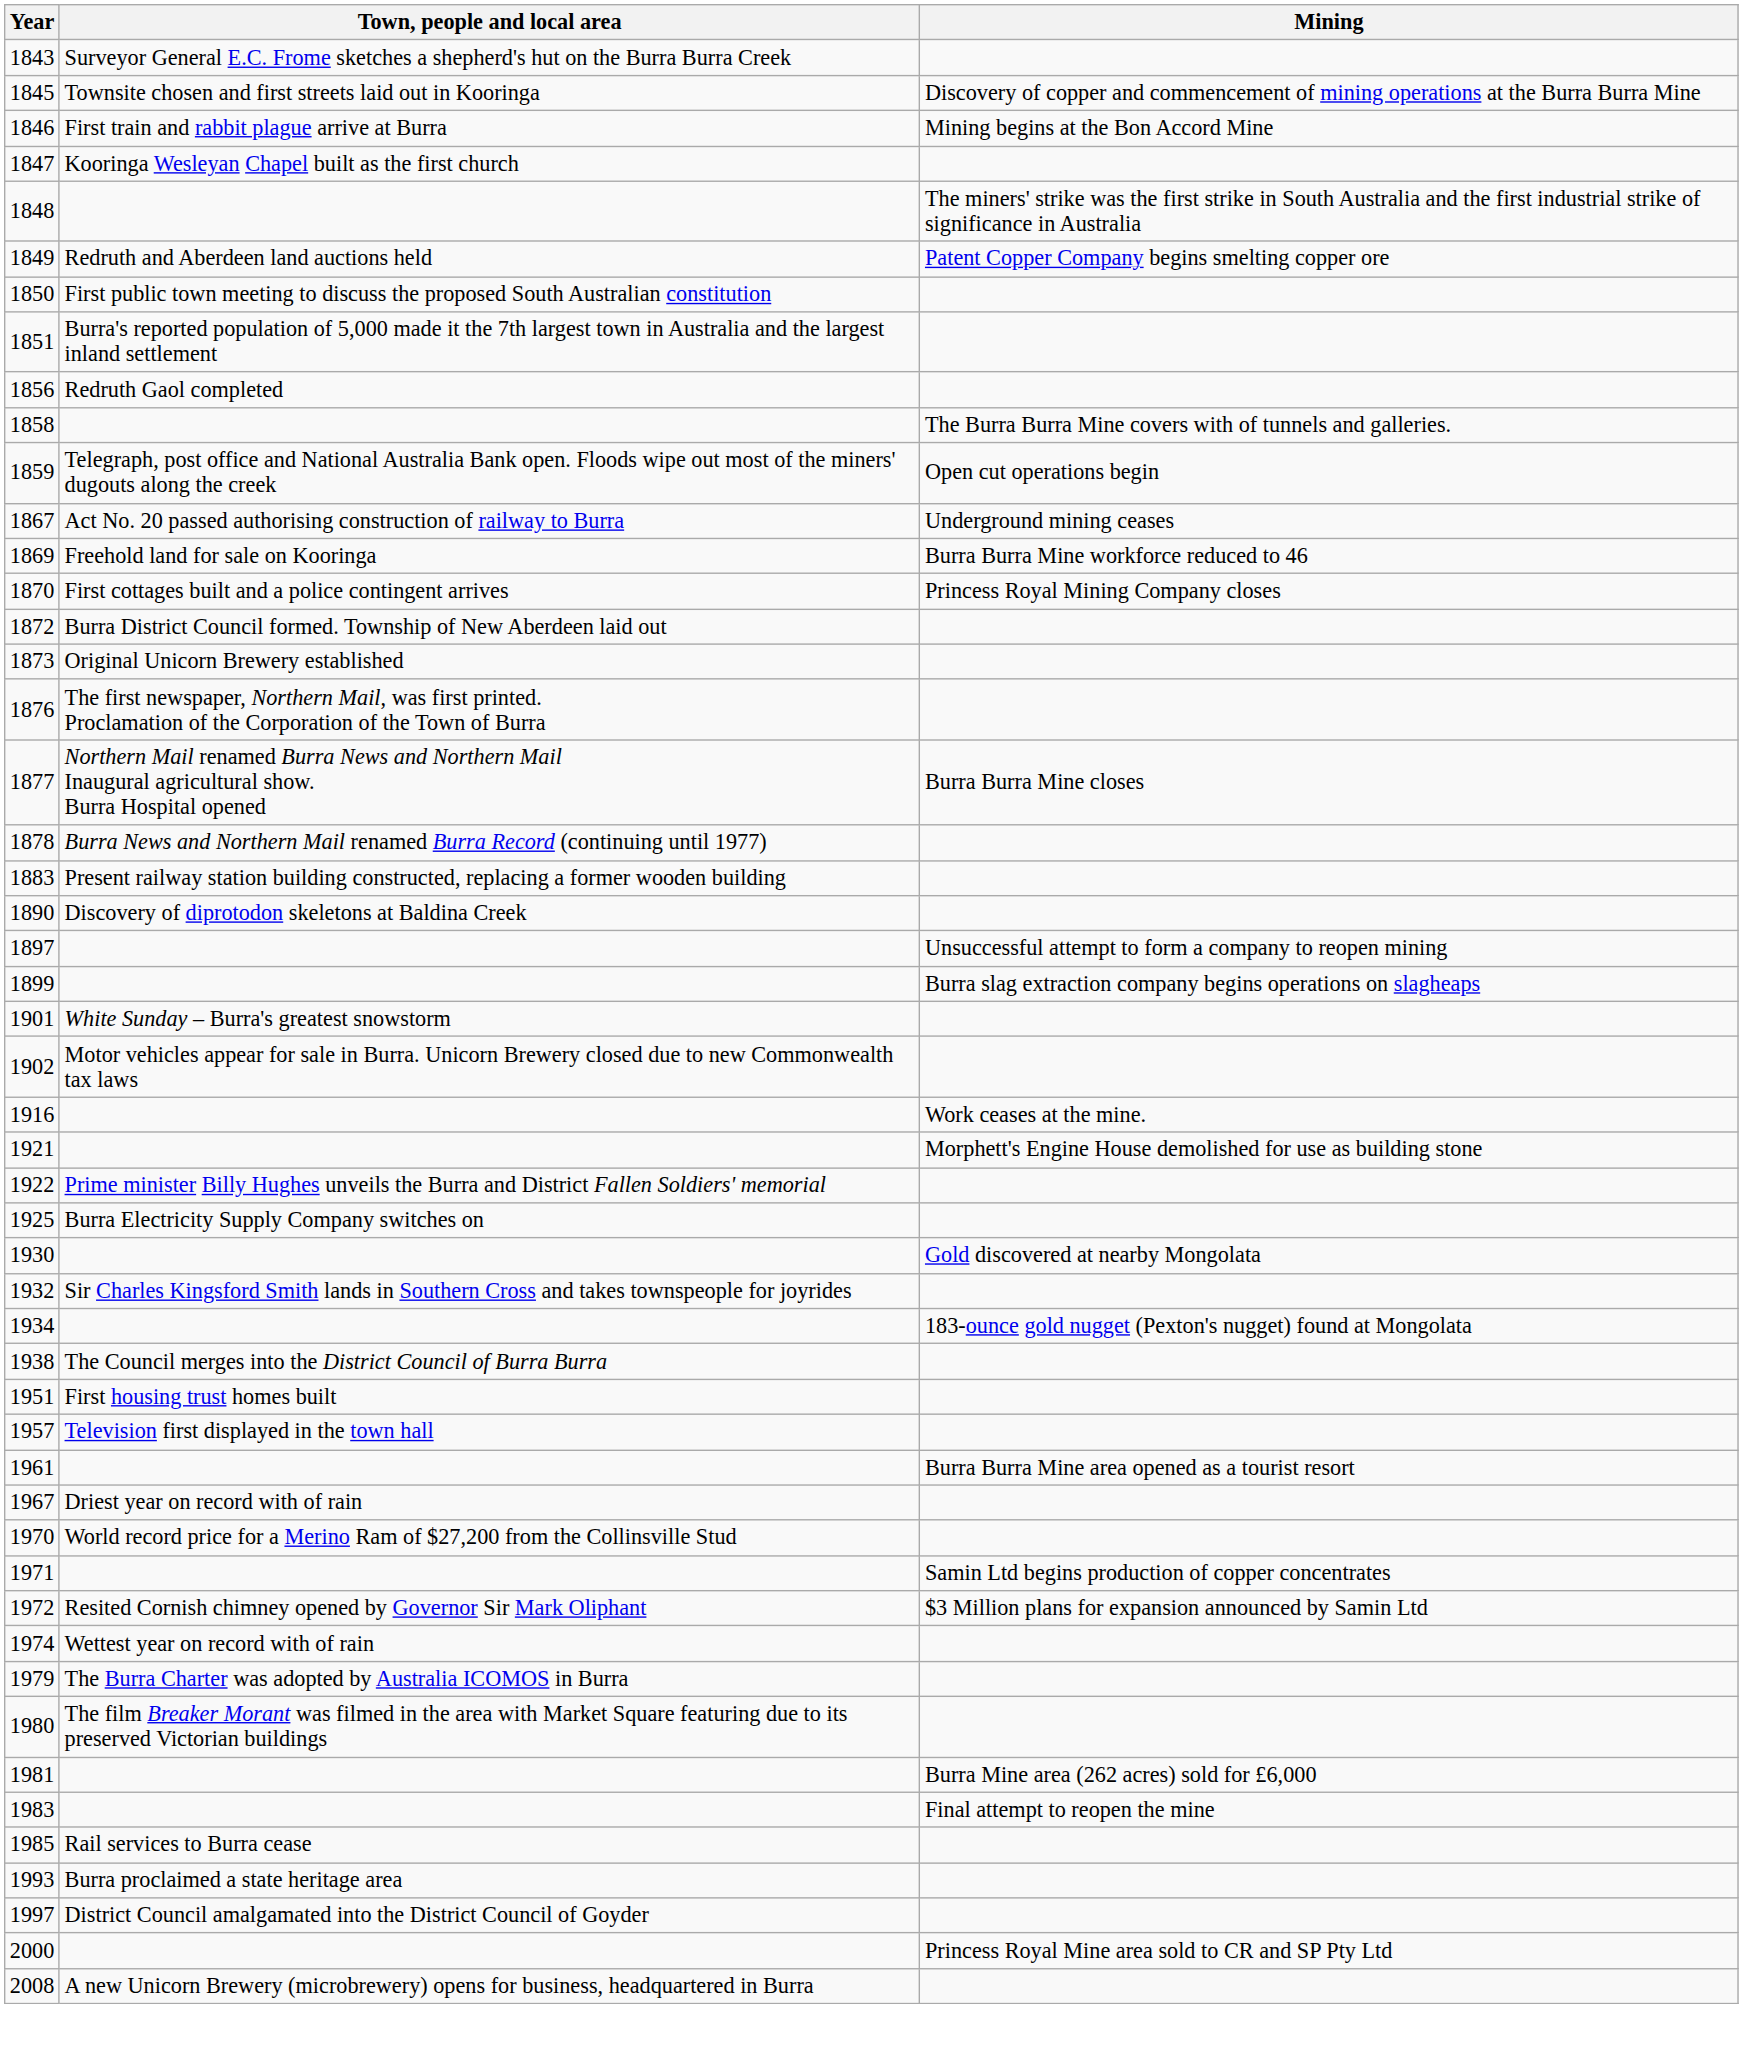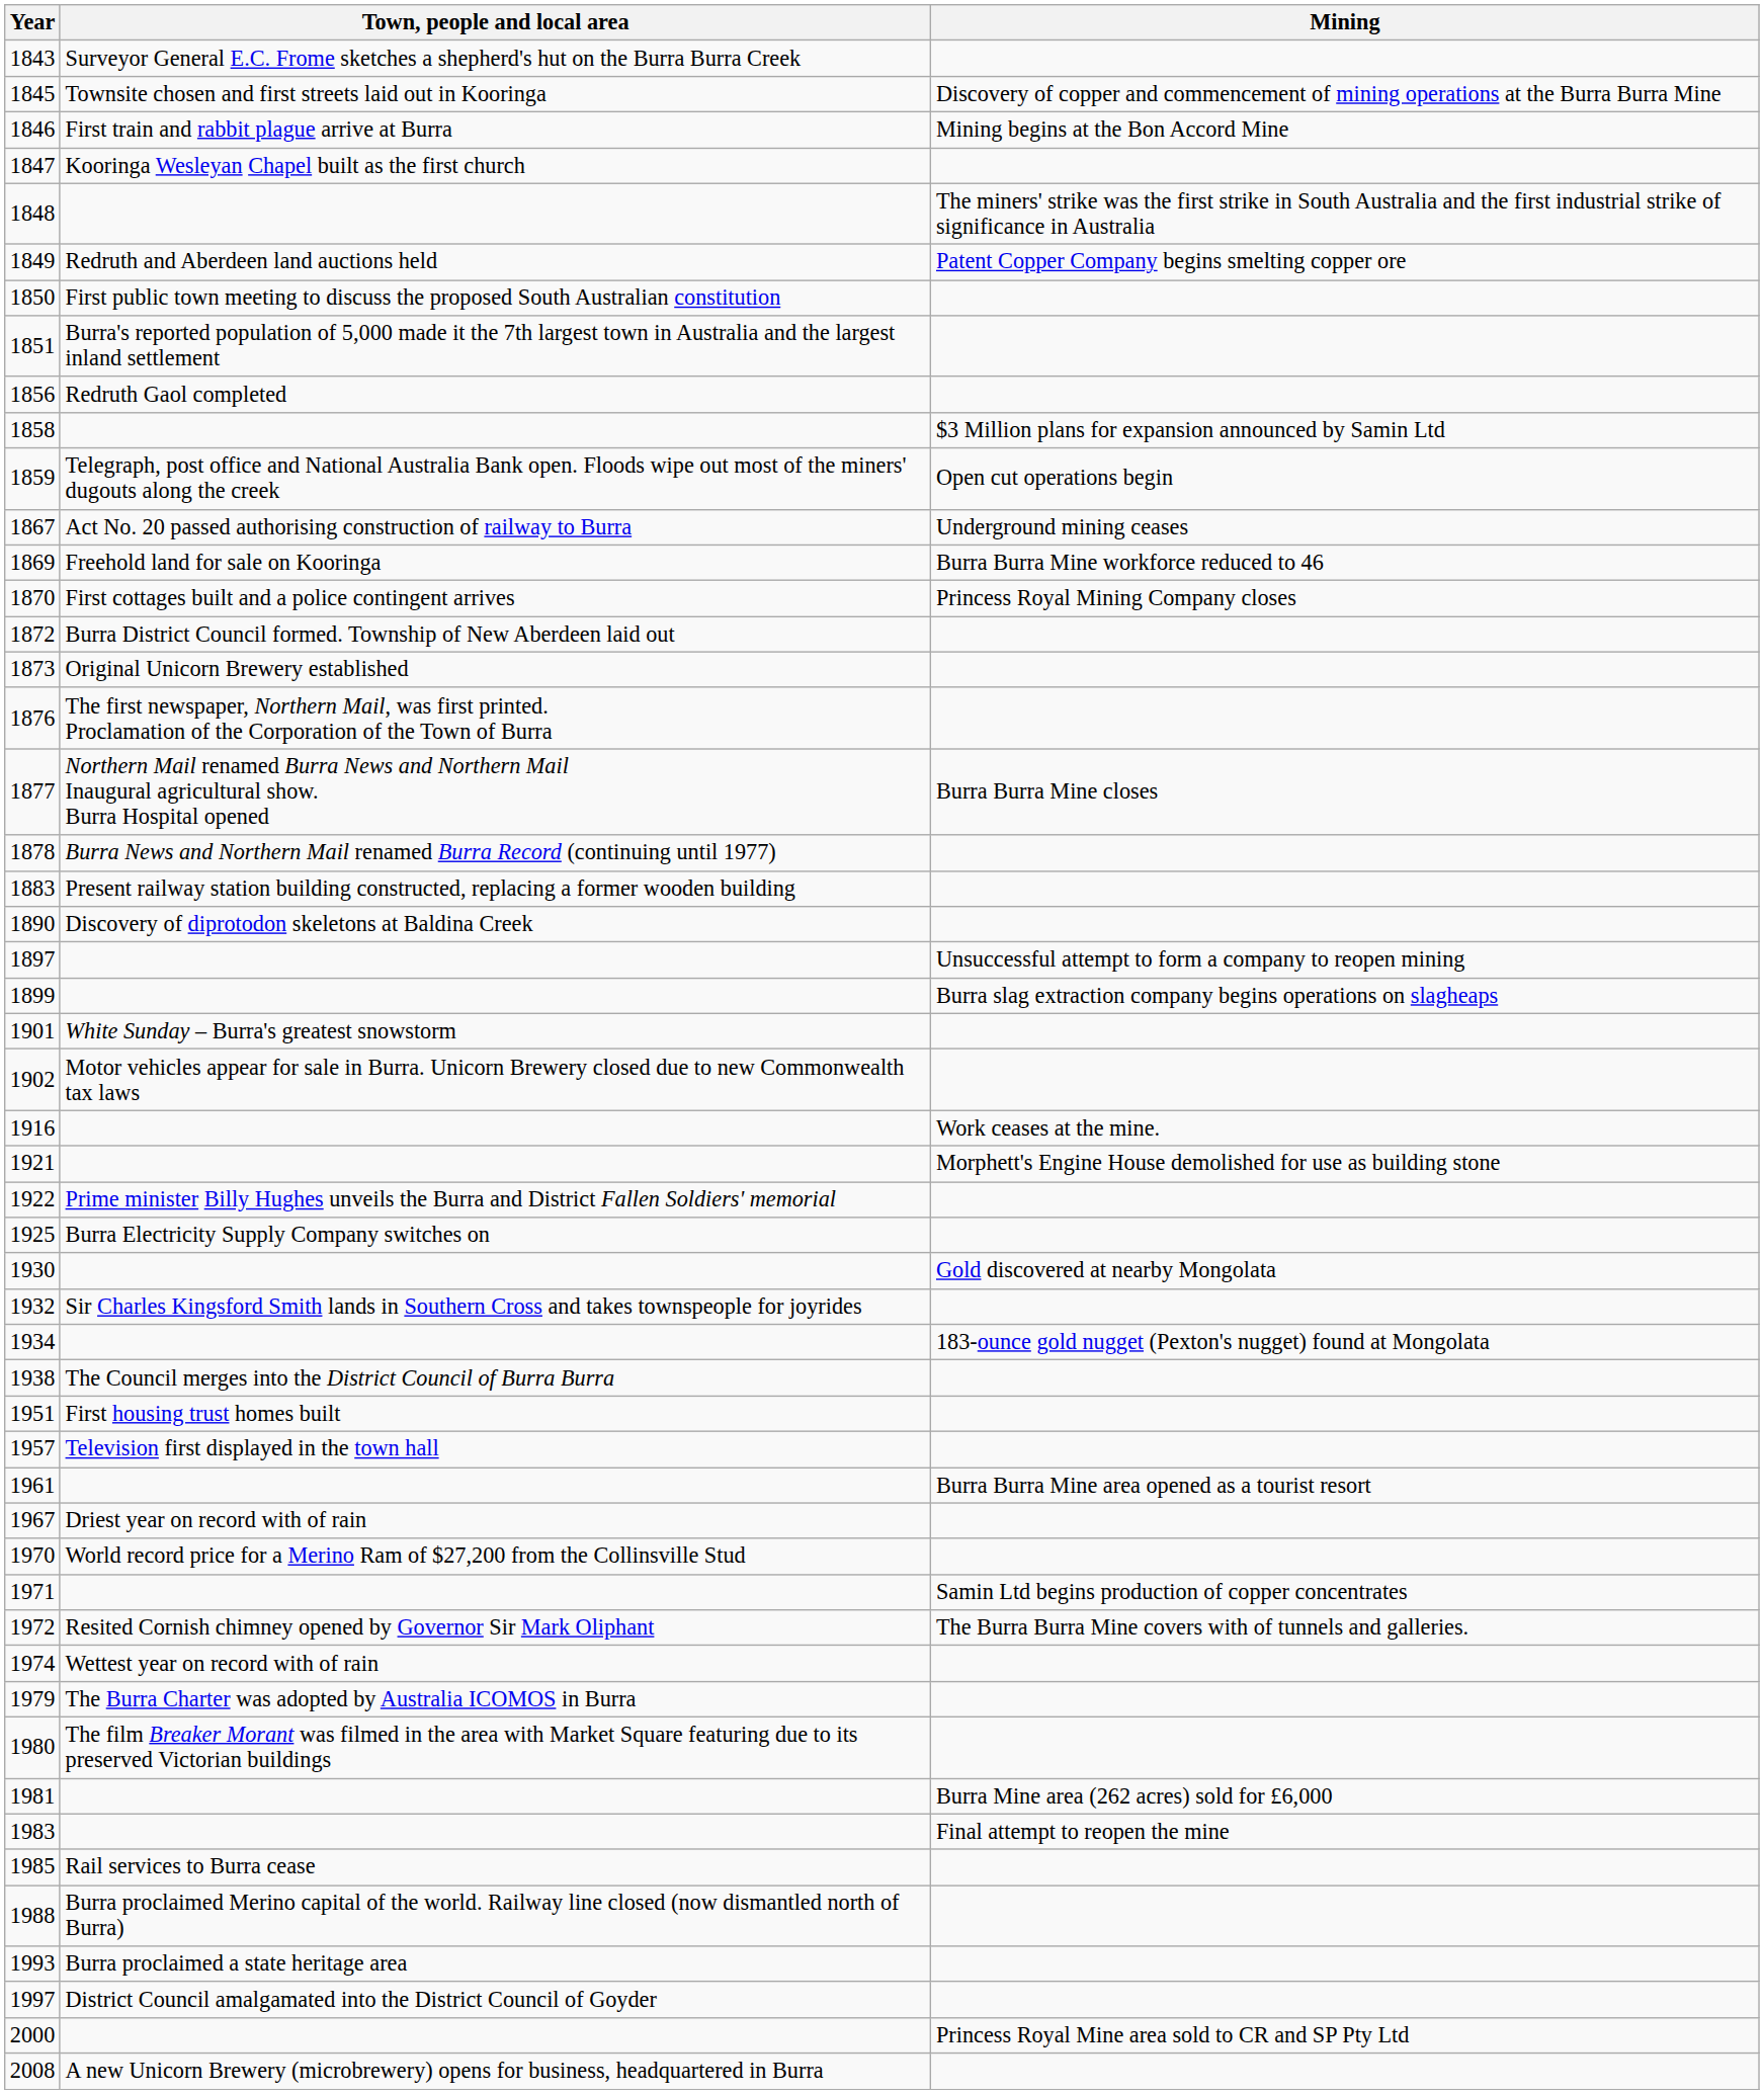1858 | Mining: The Burra Burra Mine covers with of tunnels and galleries. -> $3 Million plans for expansion announced by Samin Ltd
1972 | Mining: $3 Million plans for expansion announced by Samin Ltd -> The Burra Burra Mine covers with of tunnels and galleries.
+ row: 1988 | Burra proclaimed Merino capital of the world. Railway line closed (now dismantled north of Burra)
